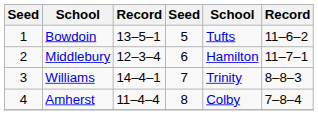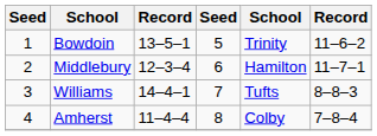Bowdoin | column 5: Tufts -> Trinity
Williams | column 5: Trinity -> Tufts
